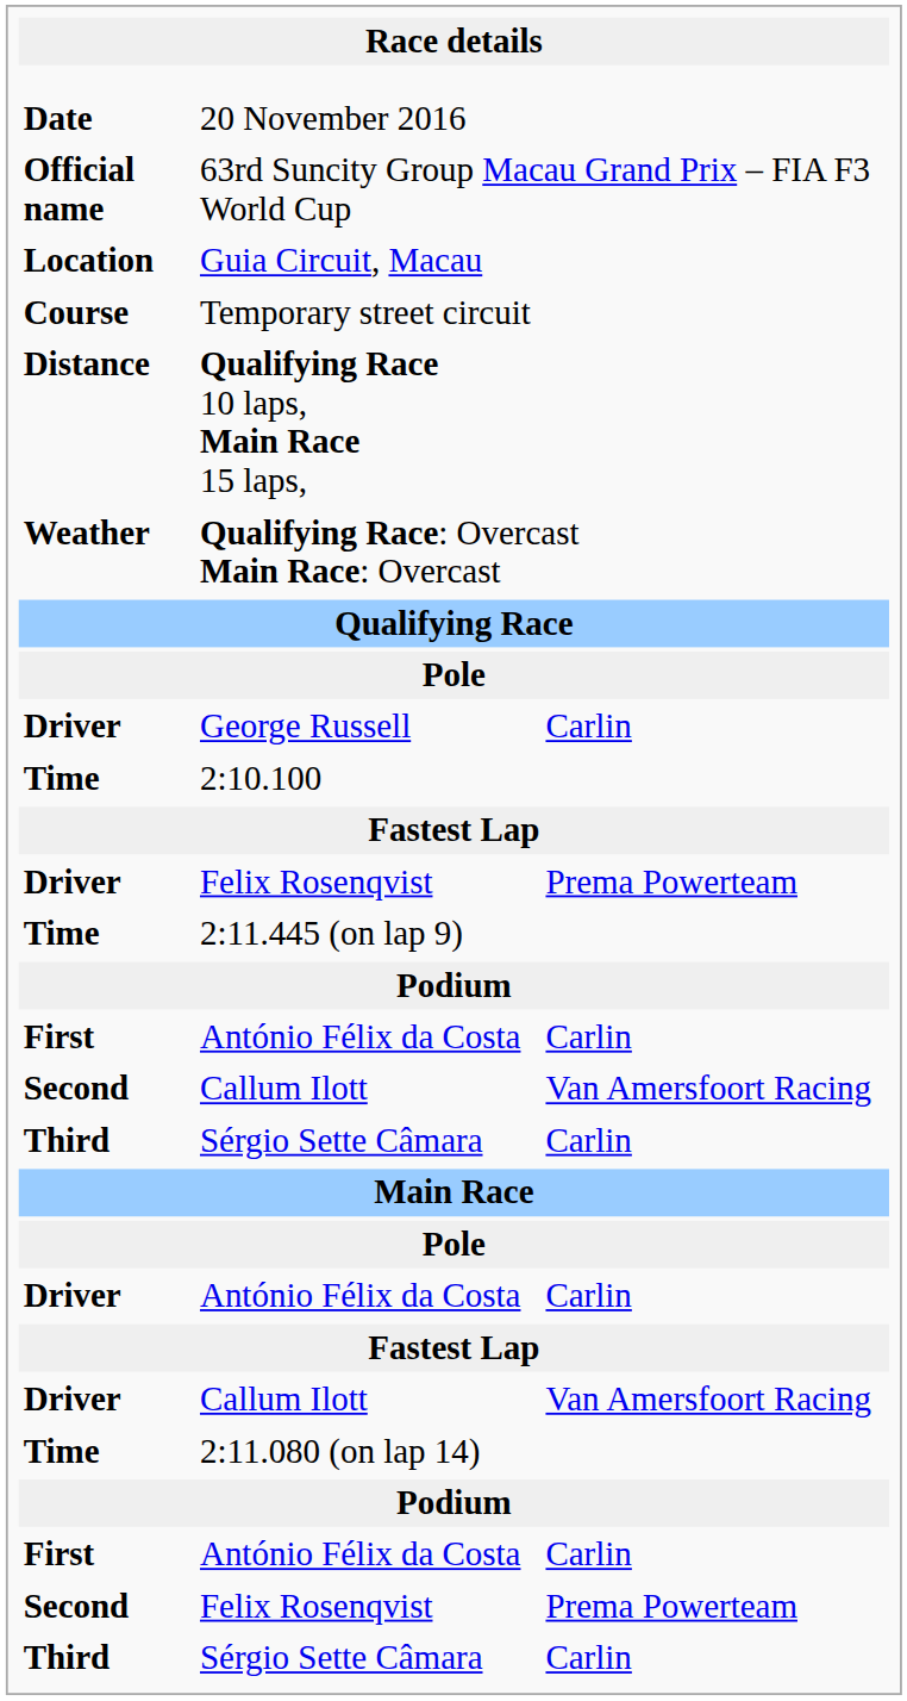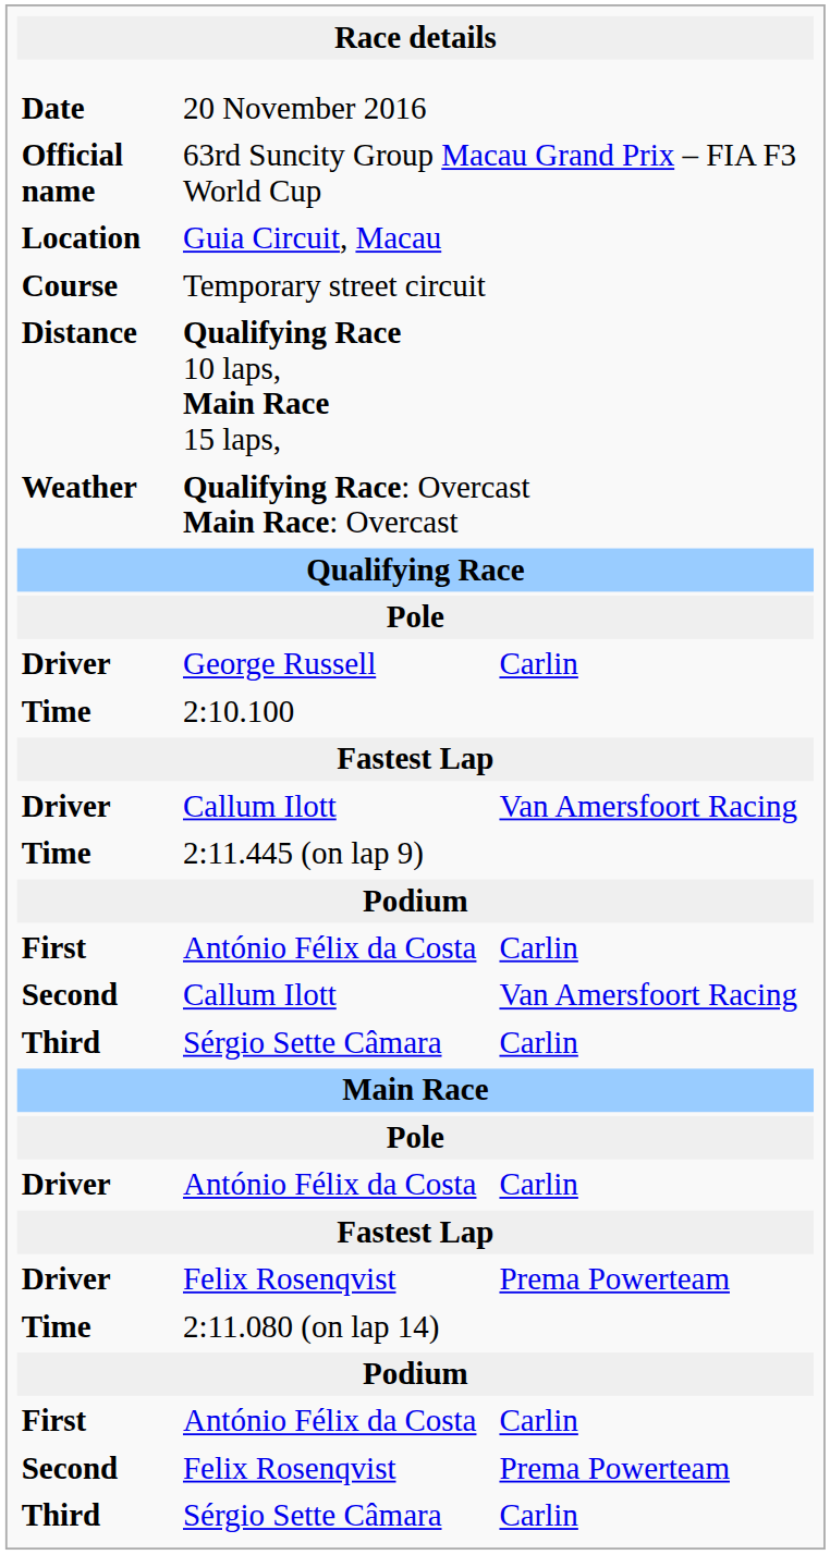rows swapped: Driver / Callum Ilott <-> Driver / Felix Rosenqvist
